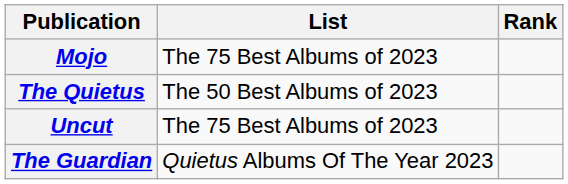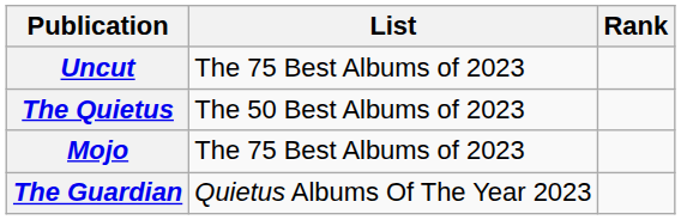rows swapped: Mojo <-> Uncut
